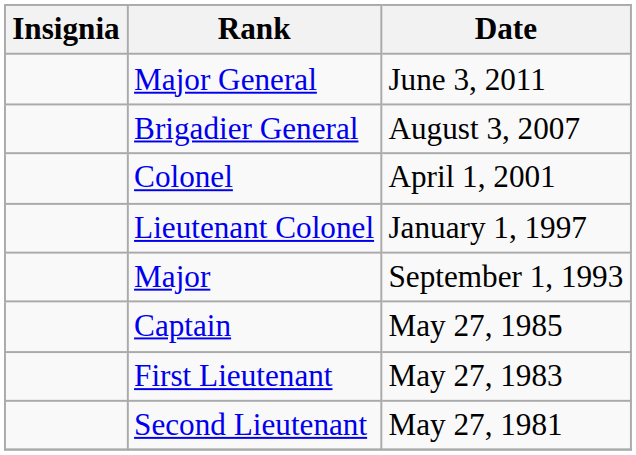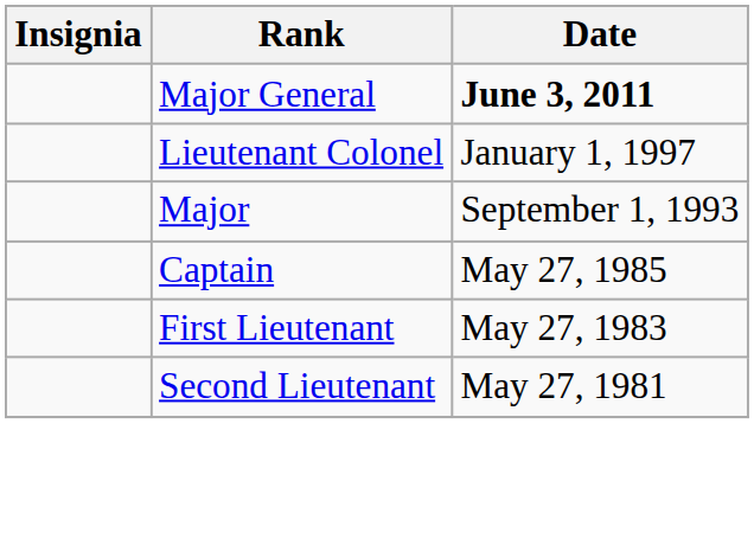Major General | Date: normal -> bold
- row: Brigadier General | August 3, 2007
- row: Colonel | April 1, 2001
